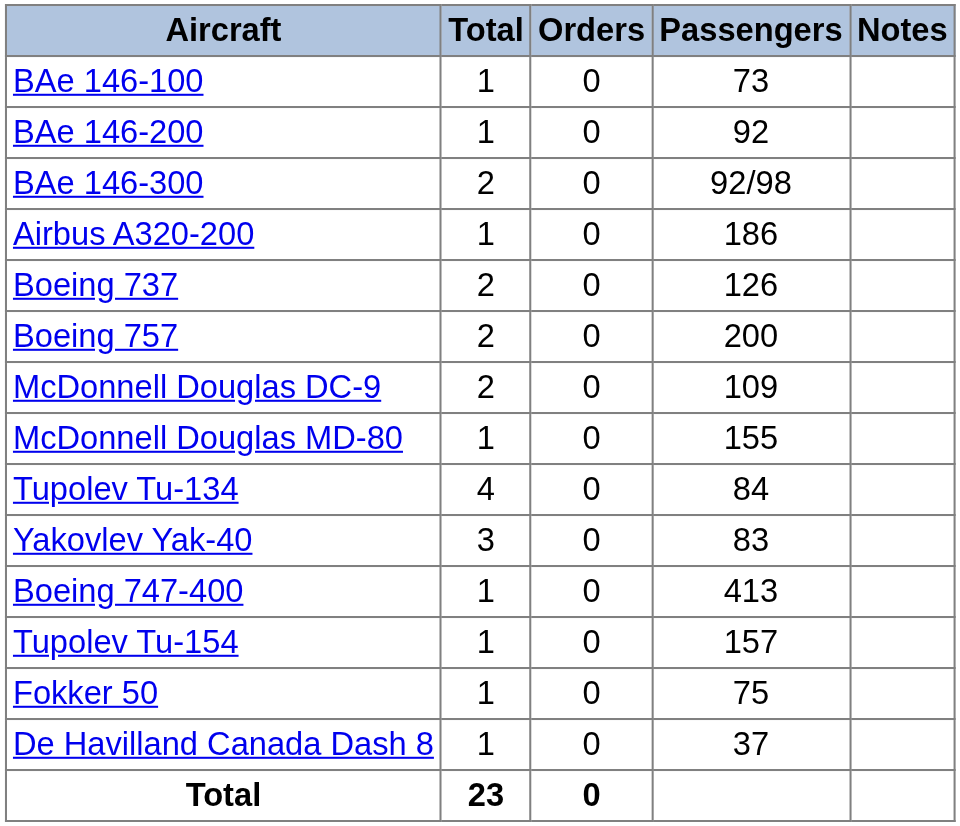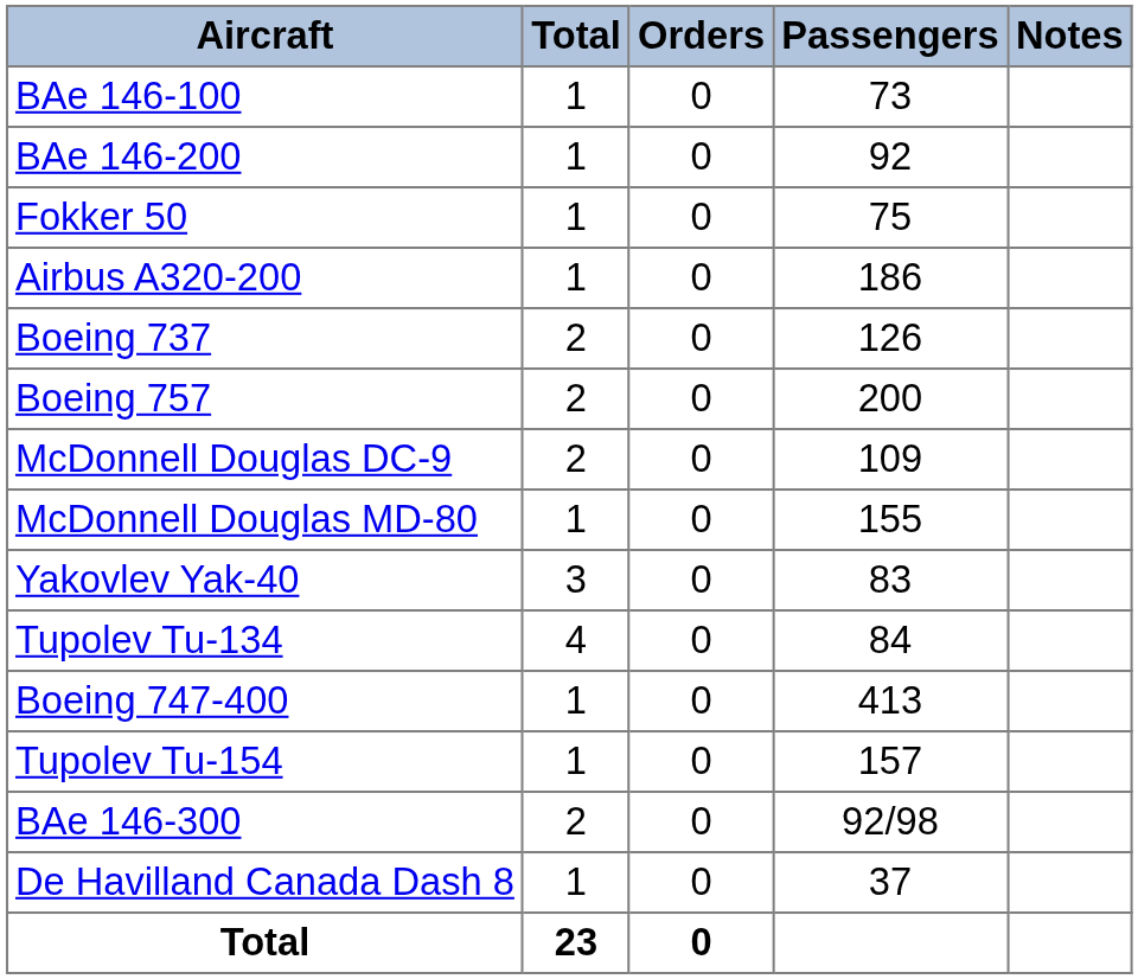rows swapped: BAe 146-300 <-> Fokker 50
rows swapped: Tupolev Tu-134 <-> Yakovlev Yak-40
